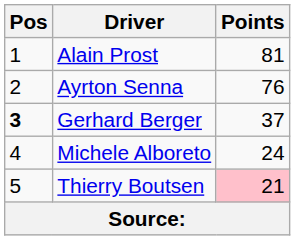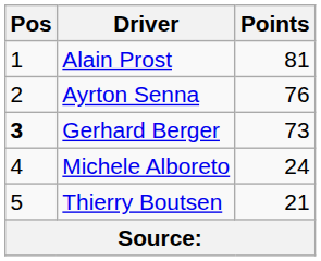Gerhard Berger | Points: 37 -> 73
Thierry Boutsen | Points: pink background -> no background
